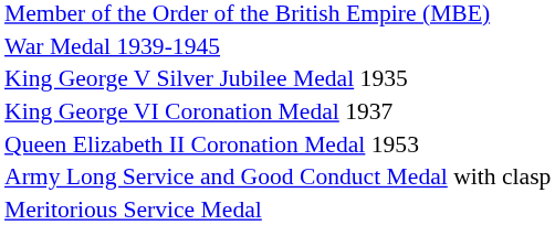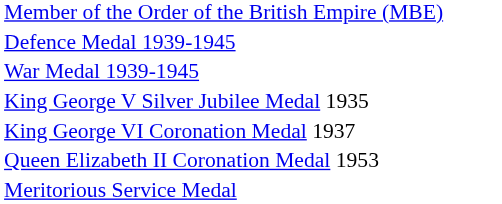+ row: Defence Medal 1939-1945
- row: Army Long Service and Good Conduct Medal with clasp
